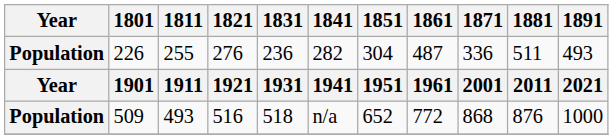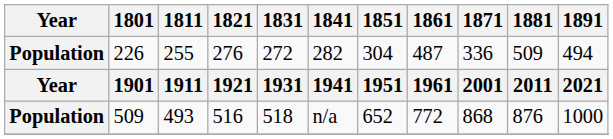226 | 1831: 236 -> 272
226 | 1881: 511 -> 509
226 | 1891: 493 -> 494
